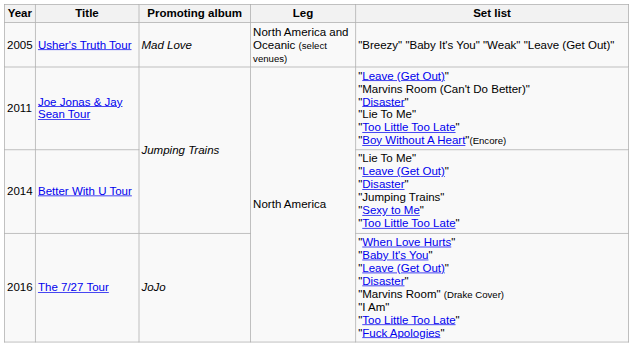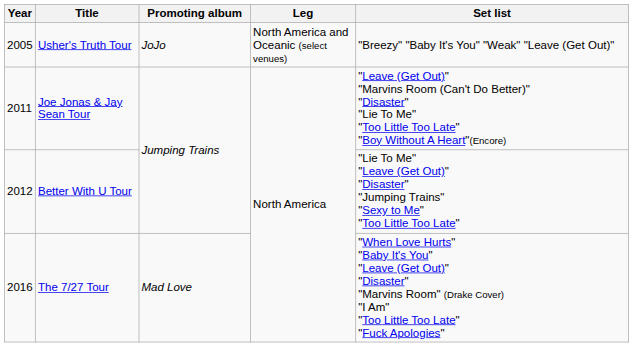Usher's Truth Tour | Promoting album: Mad Love -> JoJo
Better With U Tour | Year: 2014 -> 2012
The 7/27 Tour | Promoting album: JoJo -> Mad Love
